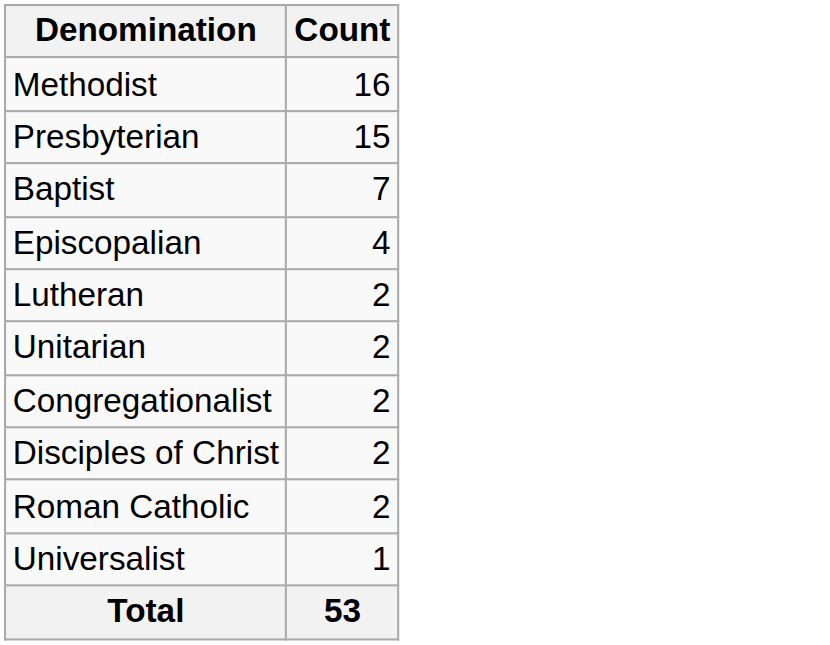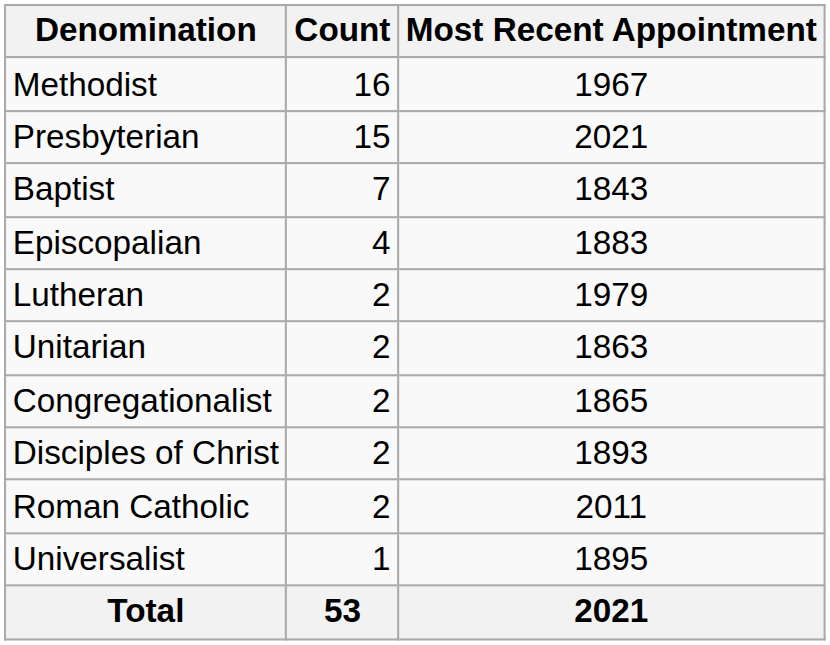+ column: Most Recent Appointment | 1967 | 2021 | 1843 | 1883 | 1979 | 1863 | 1865 | 1893 | 2011 | 1895 | 2021
